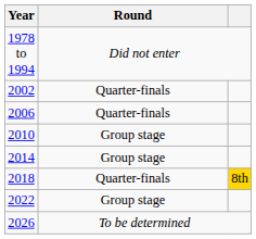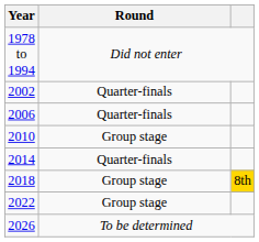2014 | Round: Group stage -> Quarter-finals
2018 | Round: Quarter-finals -> Group stage
